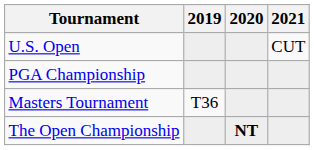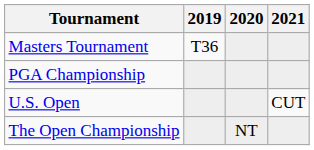rows swapped: Masters Tournament <-> U.S. Open
The Open Championship | 2020: bold -> normal
